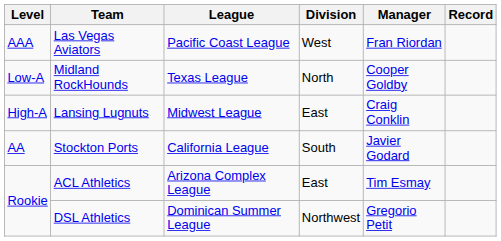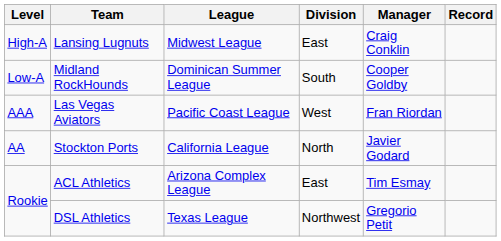rows swapped: Las Vegas Aviators <-> Lansing Lugnuts
Midland RockHounds | League: Texas League -> Dominican Summer League
Midland RockHounds | Division: North -> South
Stockton Ports | Division: South -> North
DSL Athletics | League: Dominican Summer League -> Texas League
